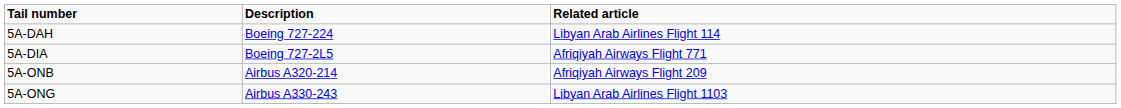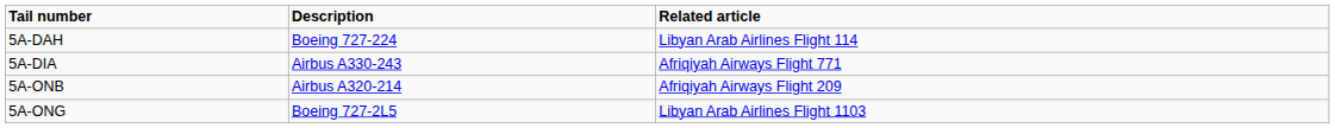5A-DIA | Description: Boeing 727-2L5 -> Airbus A330-243
5A-ONG | Description: Airbus A330-243 -> Boeing 727-2L5
